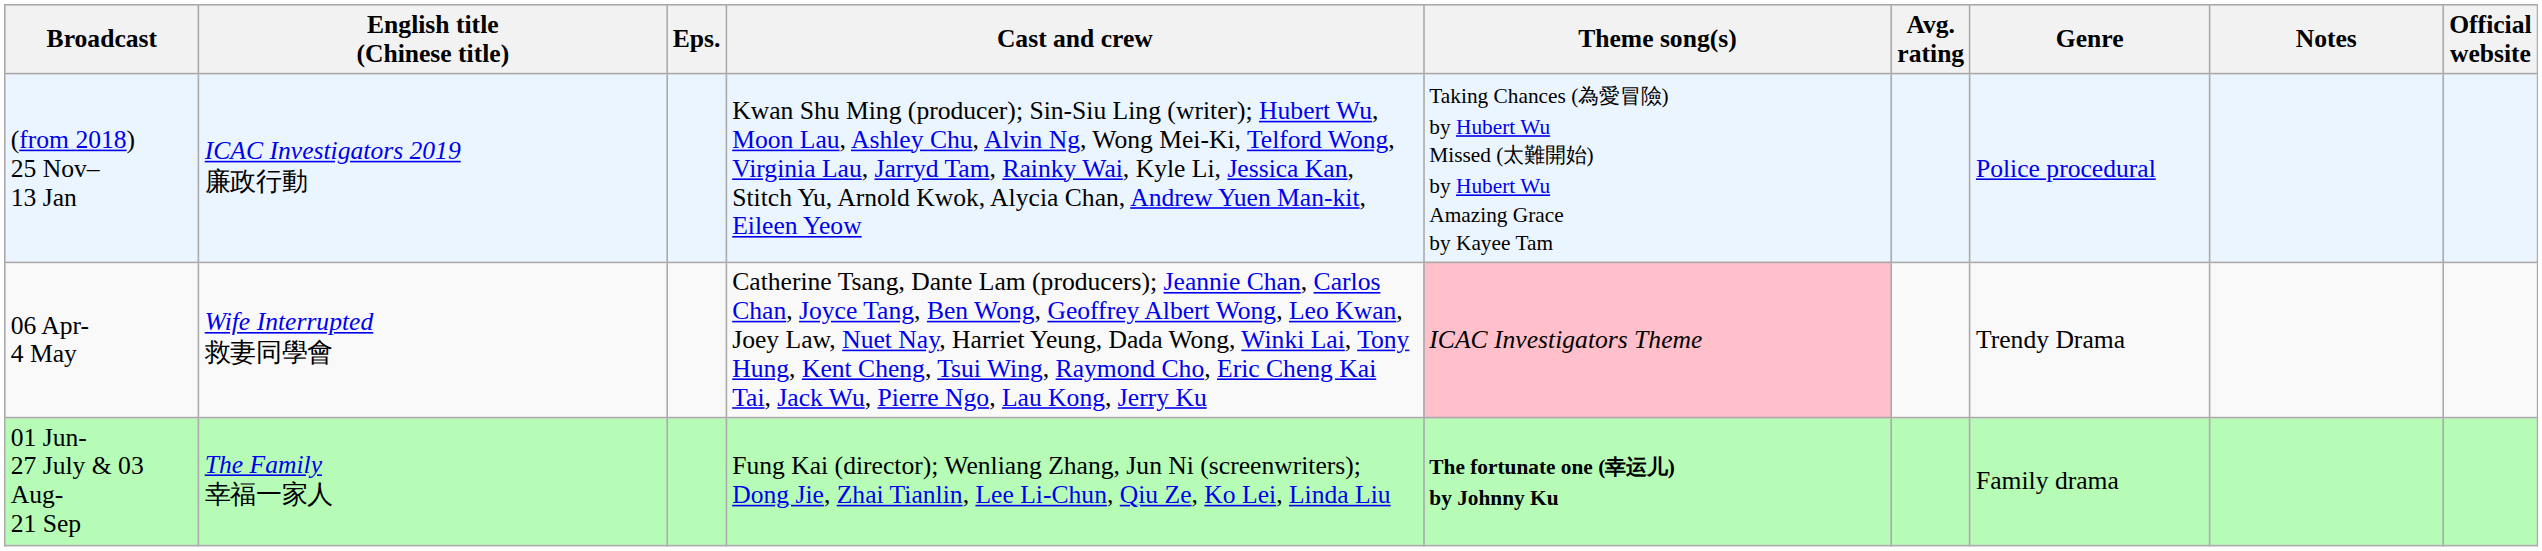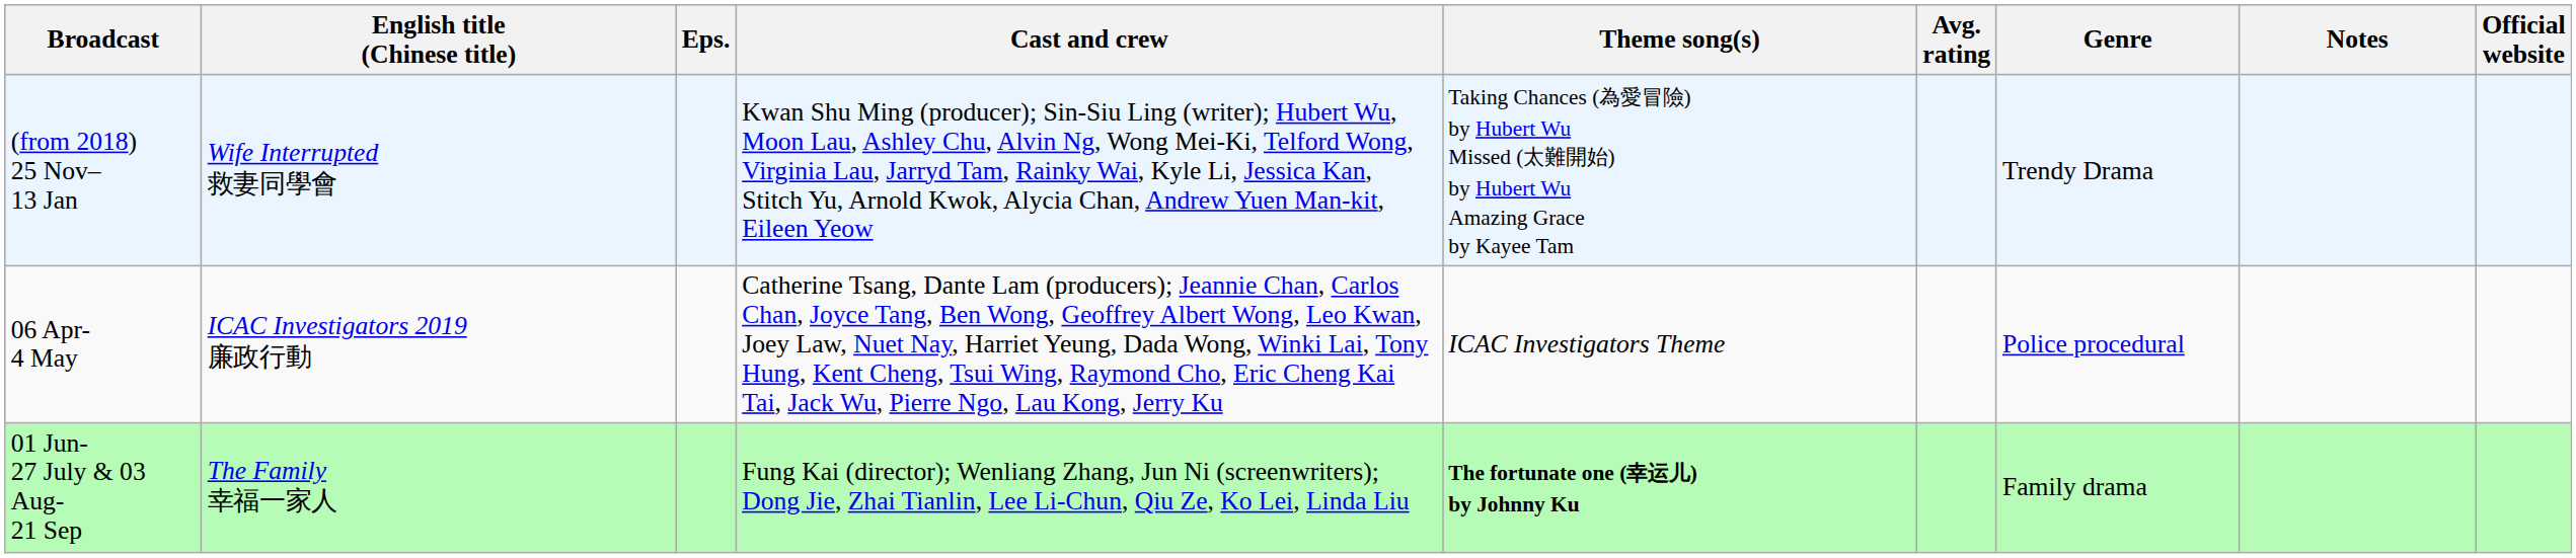(from 2018) 25 Nov– 13 Jan | English title (Chinese title): ICAC Investigators 2019 廉政行動 -> Wife Interrupted 救妻同學會
(from 2018) 25 Nov– 13 Jan | Genre: Police procedural -> Trendy Drama
06 Apr- 4 May | English title (Chinese title): Wife Interrupted 救妻同學會 -> ICAC Investigators 2019 廉政行動
06 Apr- 4 May | Theme song(s): pink background -> no background
06 Apr- 4 May | Genre: Trendy Drama -> Police procedural
